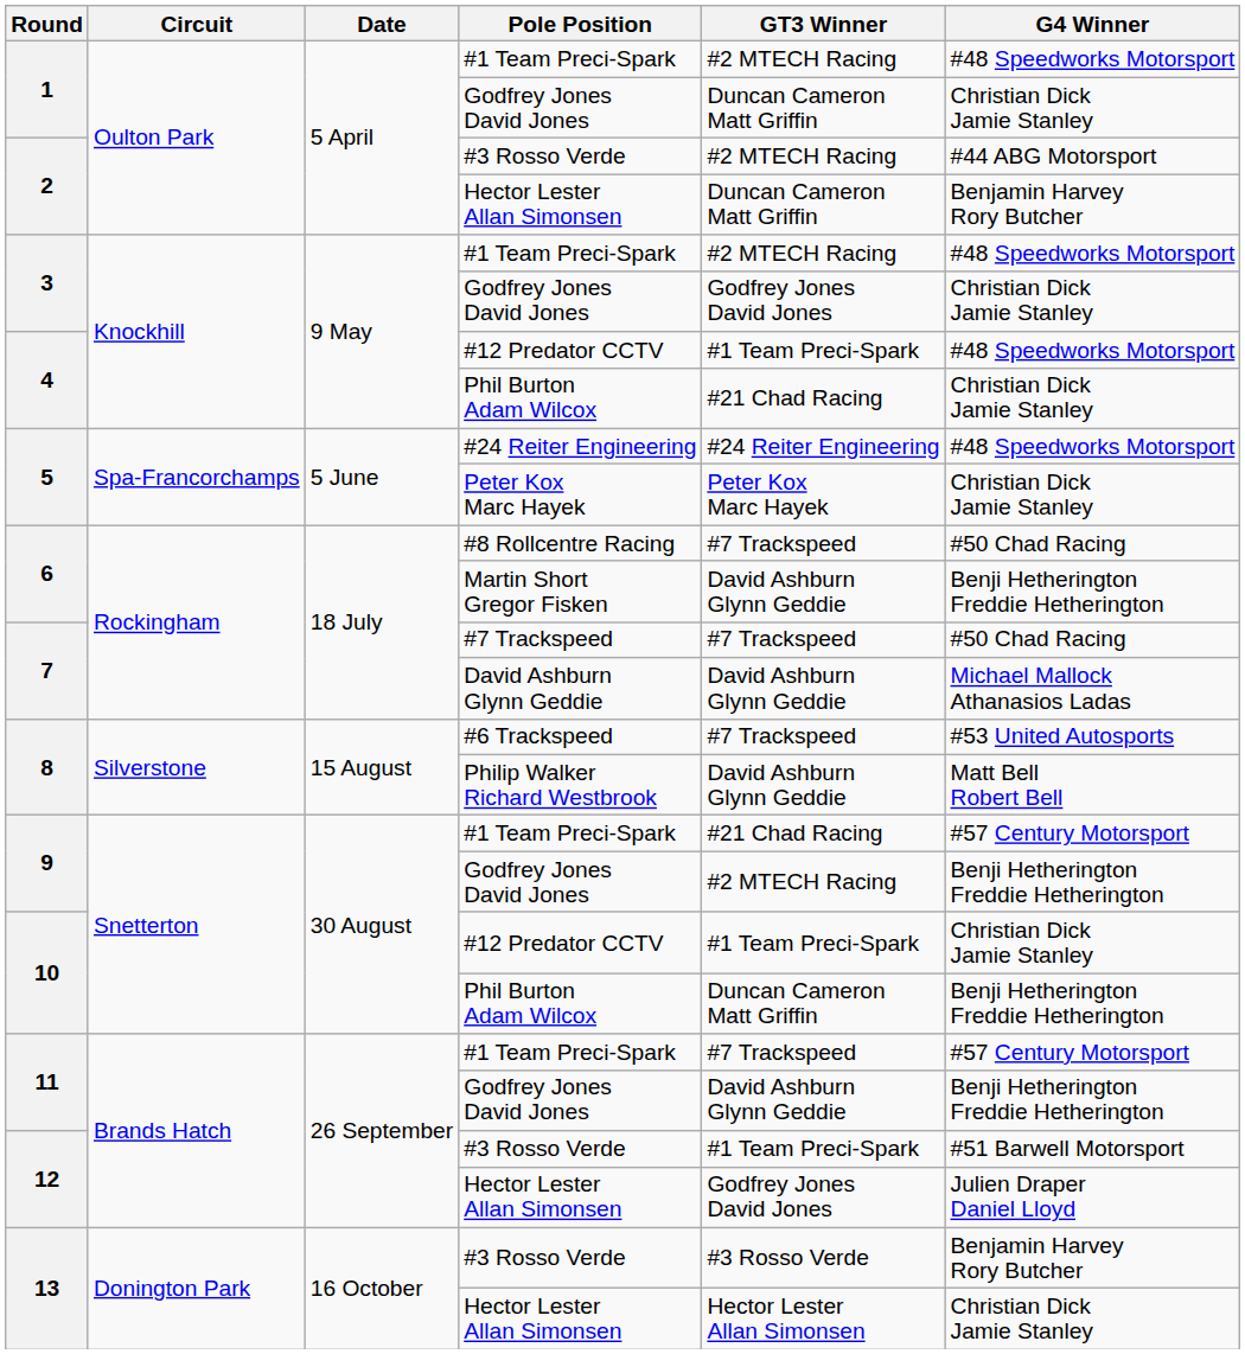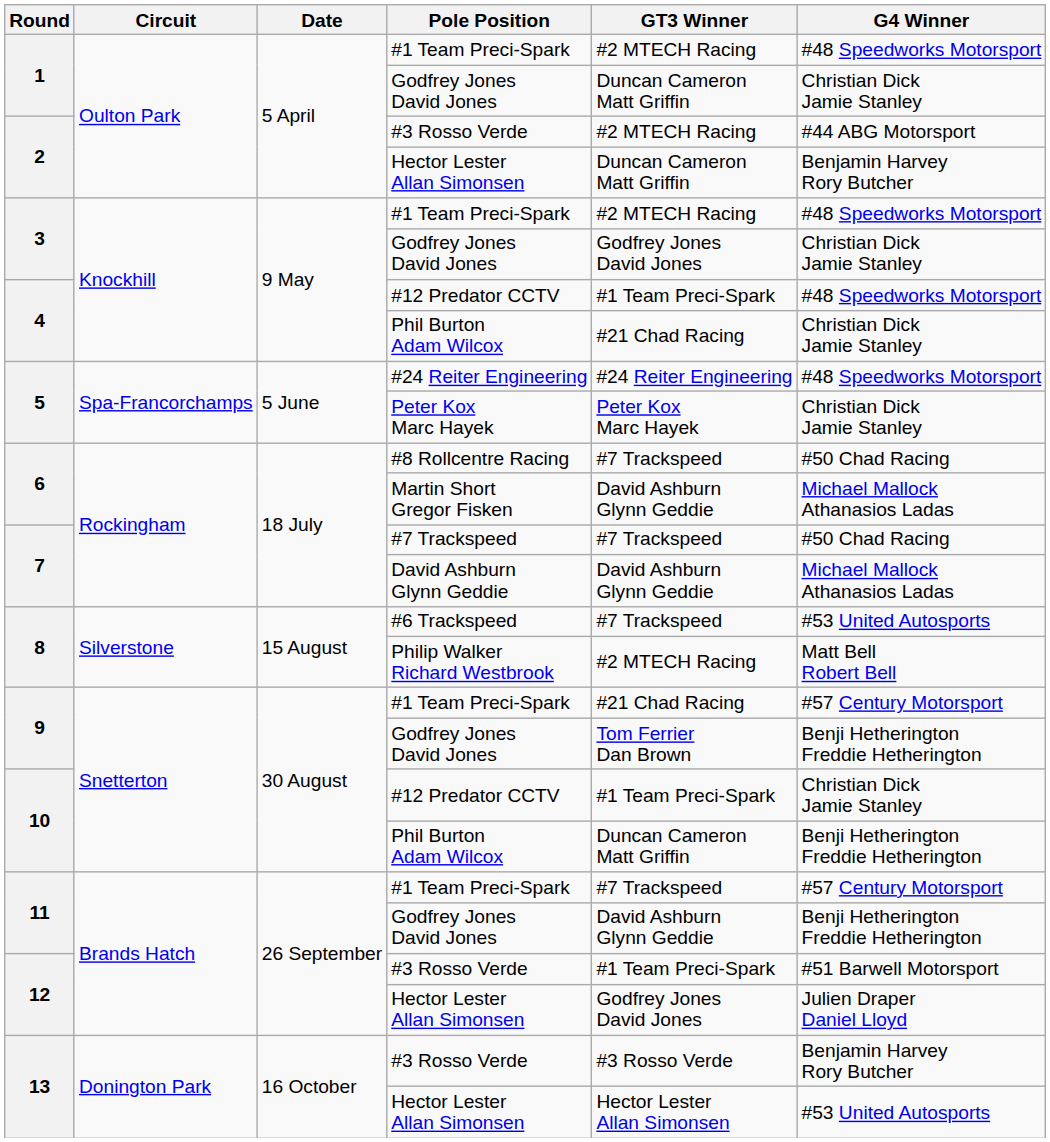Martin Short Gregor Fisken | G4 Winner: Benji Hetherington Freddie Hetherington -> Michael Mallock Athanasios Ladas
Philip Walker Richard Westbrook | GT3 Winner: David Ashburn Glynn Geddie -> #2 MTECH Racing
9 / Godfrey Jones David Jones | GT3 Winner: #2 MTECH Racing -> Tom Ferrier Dan Brown
13 / Hector Lester Allan Simonsen | G4 Winner: Christian Dick Jamie Stanley -> #53 United Autosports
